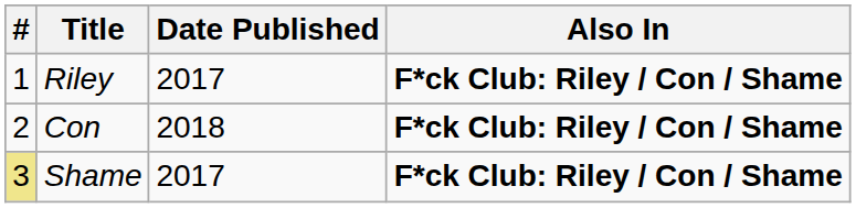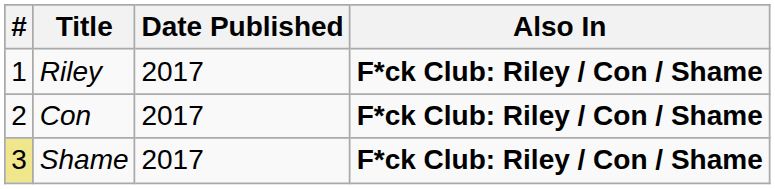Con | Date Published: 2018 -> 2017
